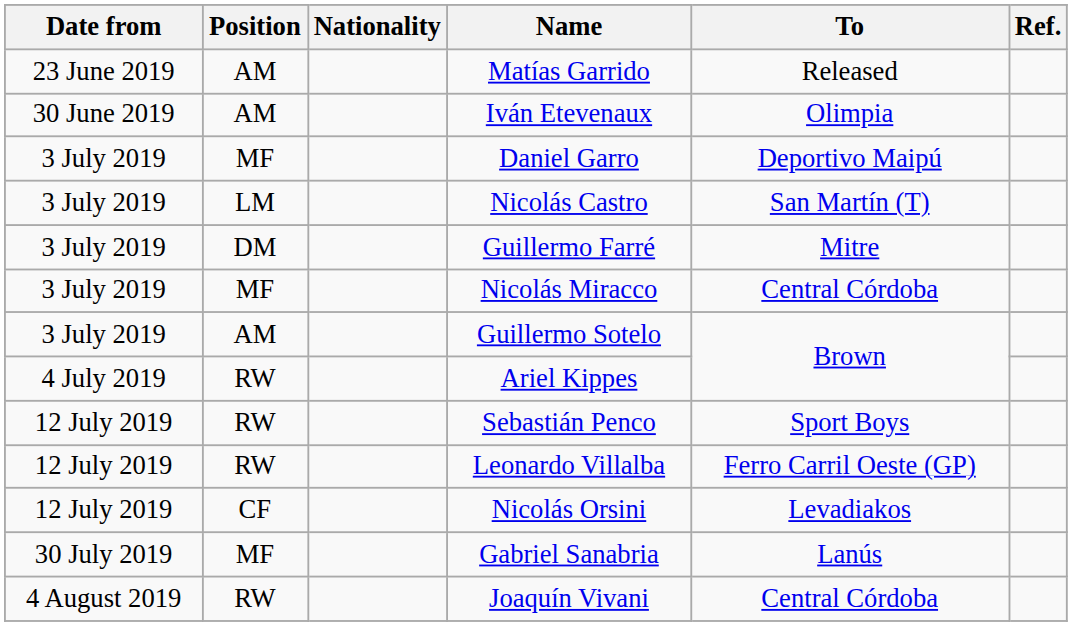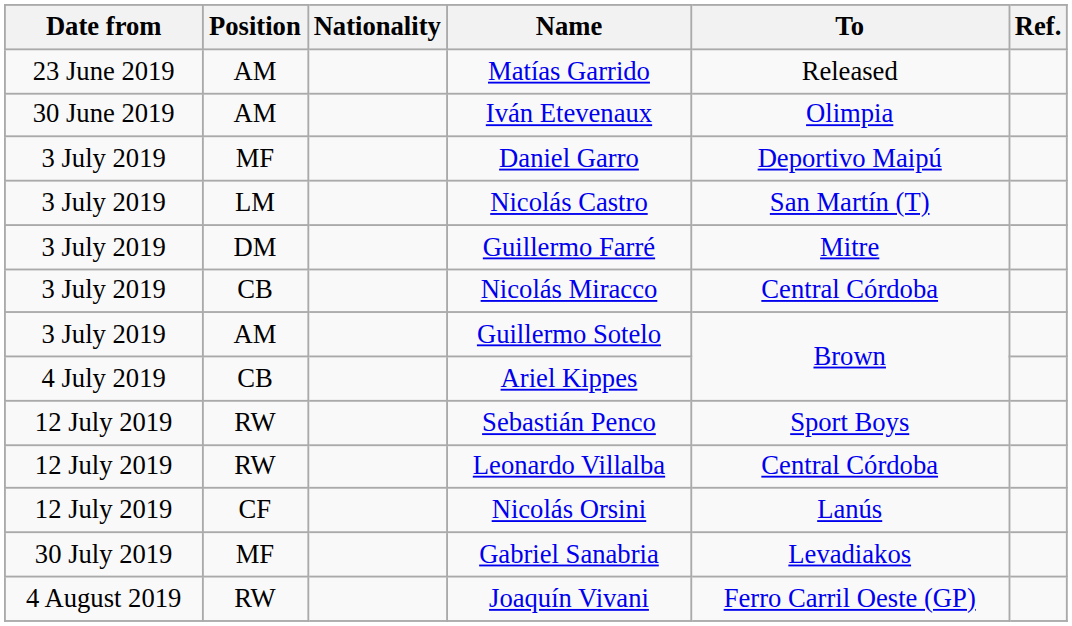Nicolás Miracco | Position: MF -> CB
Ariel Kippes | Position: RW -> CB
Leonardo Villalba | To: Ferro Carril Oeste (GP) -> Central Córdoba
Nicolás Orsini | To: Levadiakos -> Lanús
Gabriel Sanabria | To: Lanús -> Levadiakos
Joaquín Vivani | To: Central Córdoba -> Ferro Carril Oeste (GP)
